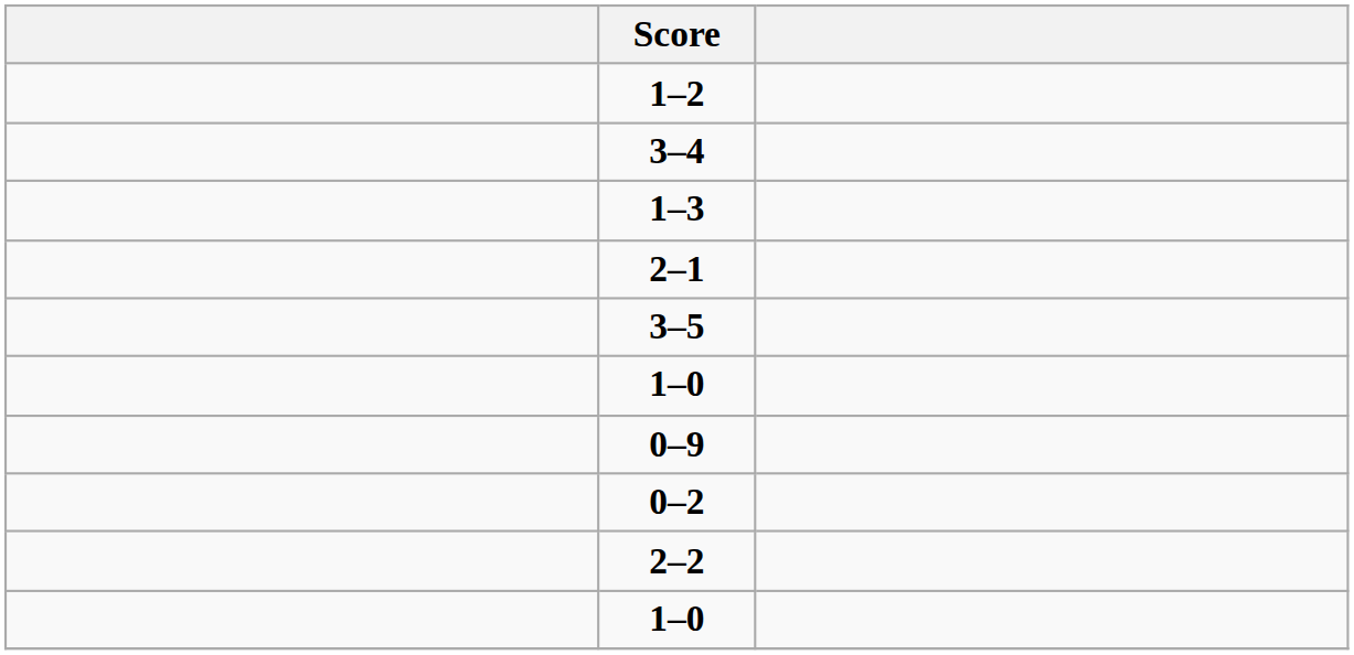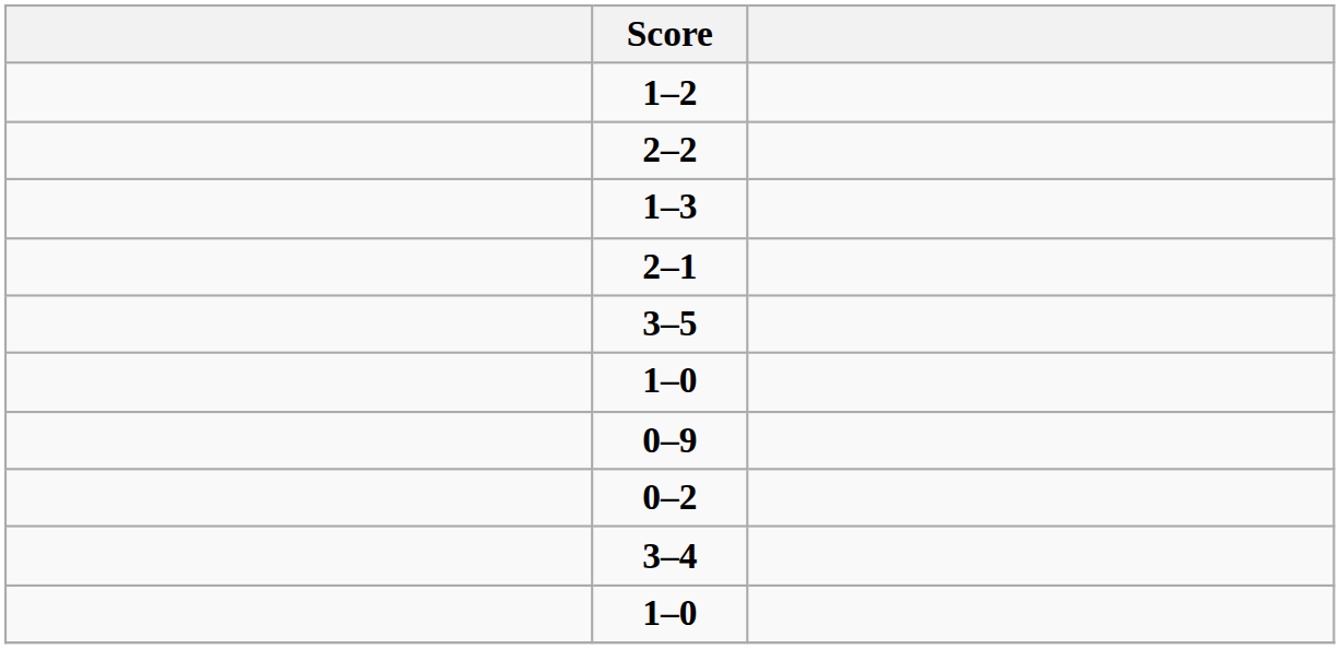rows swapped: 2–2 <-> 3–4
